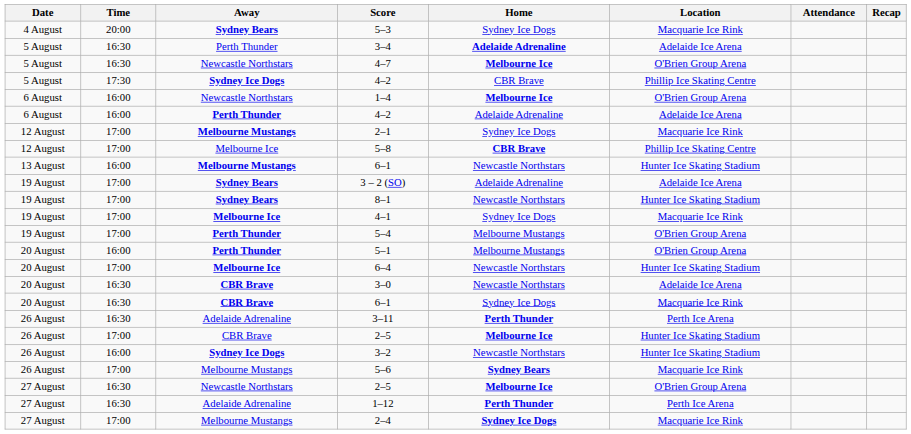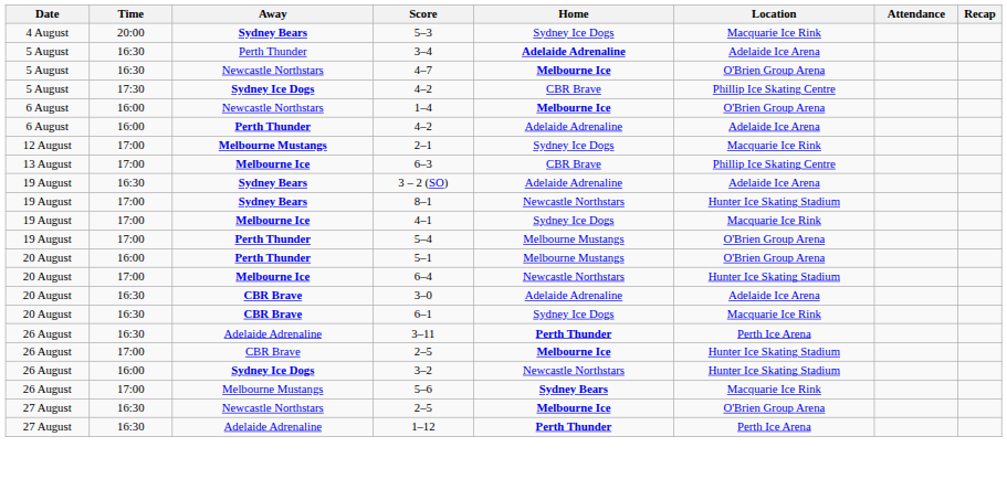- row: 12 August | 17:00 | Melbourne Ice | 5–8 | CBR Brave | Phillip Ice Skating Centre
- row: 13 August | 16:00 | Melbourne Mustangs | 6–1 | Newcastle Northstars | Hunter Ice Skating Stadium
+ row: 13 August | 17:00 | Melbourne Ice | 6–3 | CBR Brave | Phillip Ice Skating Centre
3 – 2 (SO) | Time: 17:00 -> 16:30
3–0 | Home: Newcastle Northstars -> Adelaide Adrenaline
- row: 27 August | 17:00 | Melbourne Mustangs | 2–4 | Sydney Ice Dogs | Macquarie Ice Rink
